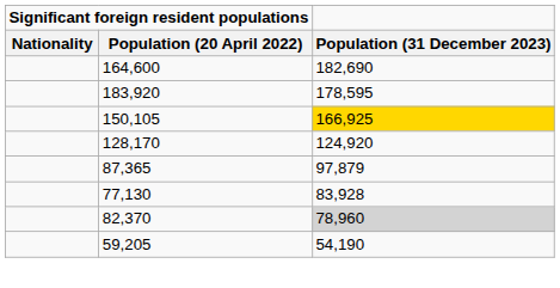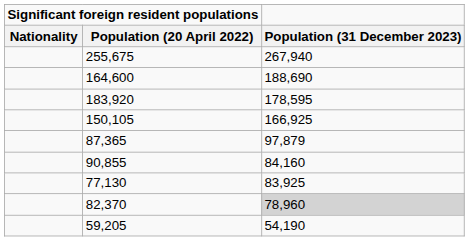+ row: 255,675 | 267,940
164,600 | Population (31 December 2023): 182,690 -> 188,690
150,105 | Population (31 December 2023): gold background -> no background
- row: 128,170 | 124,920
+ row: 90,855 | 84,160
77,130 | Population (31 December 2023): 83,928 -> 83,925
